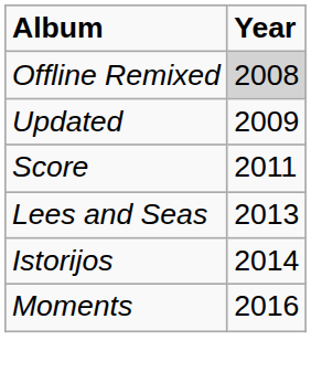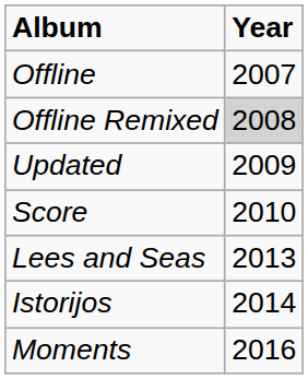+ row: Offline | 2007
Score | Year: 2011 -> 2010
